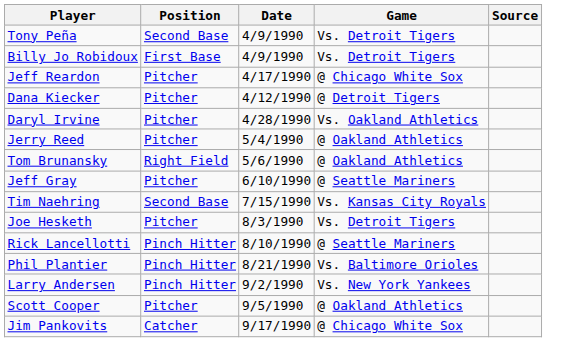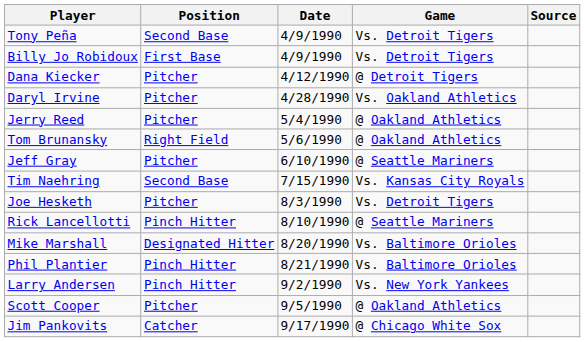- row: Jeff Reardon | Pitcher | 4/17/1990 | @ Chicago White Sox
+ row: Mike Marshall | Designated Hitter | 8/20/1990 | Vs. Baltimore Orioles
